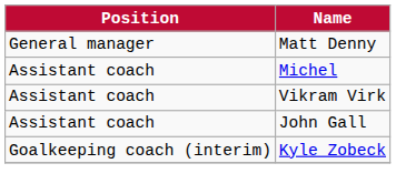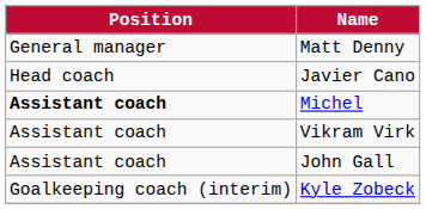+ row: Head coach | Javier Cano
Michel | Position: normal -> bold
